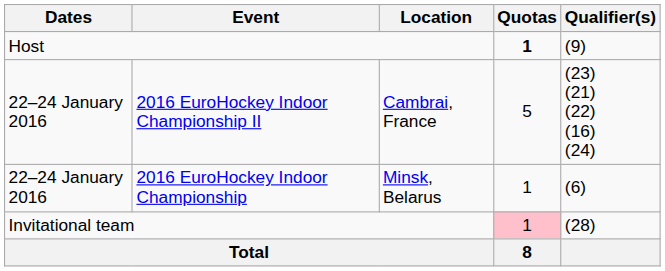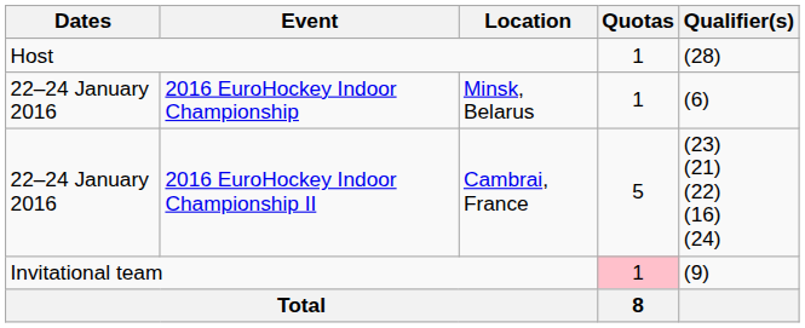Host | Quotas: bold -> normal
Host | Qualifier(s): (9) -> (28)
rows swapped: 2016 EuroHockey Indoor Championship <-> 2016 EuroHockey Indoor Championship II
Invitational team | Qualifier(s): (28) -> (9)
